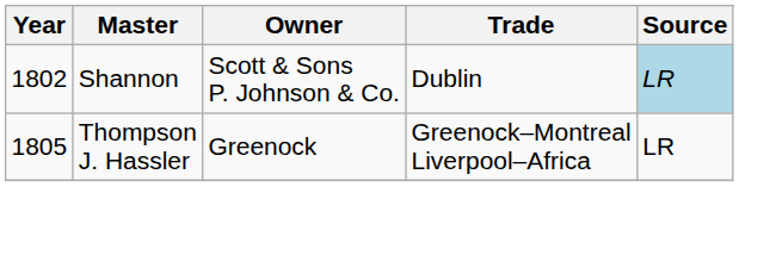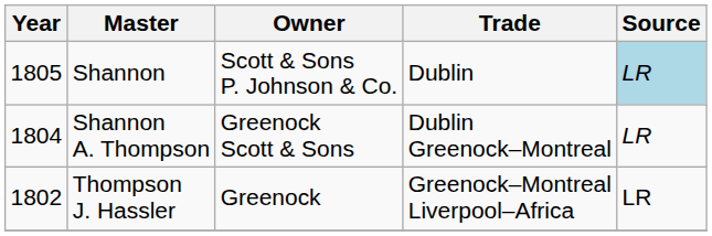Shannon | Year: 1802 -> 1805
+ row: 1804 | Shannon A. Thompson | Greenock Scott & Sons | Dublin Greenock–Montreal | LR
Thompson J. Hassler | Year: 1805 -> 1802
